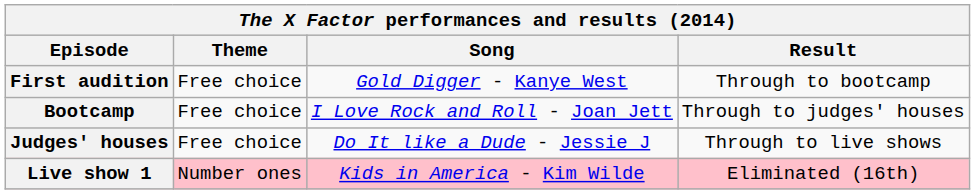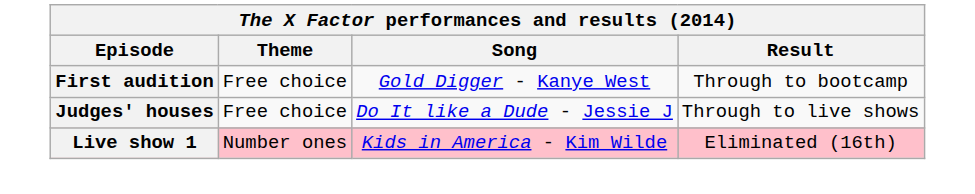- row: Bootcamp | Free choice | I Love Rock and Roll - Joan Jett | Through to judges' houses
